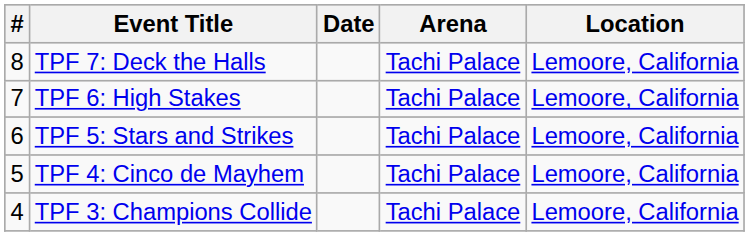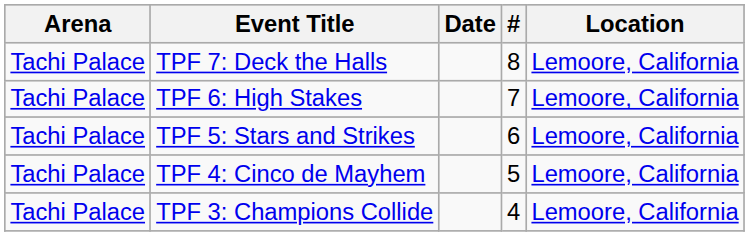columns swapped: # <-> Arena
